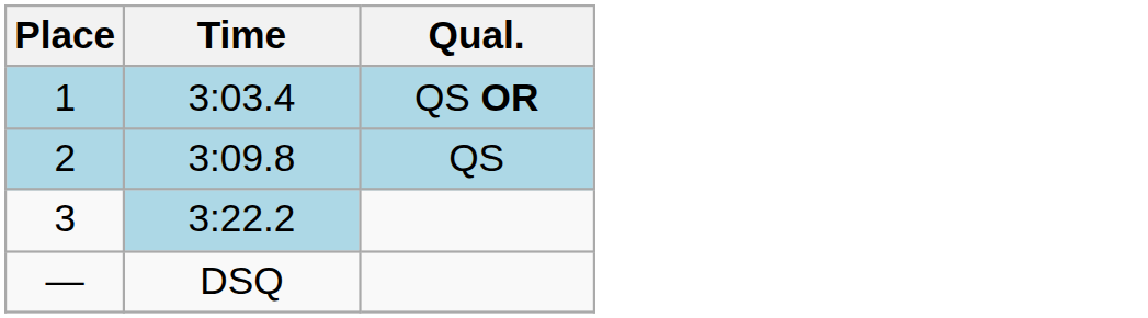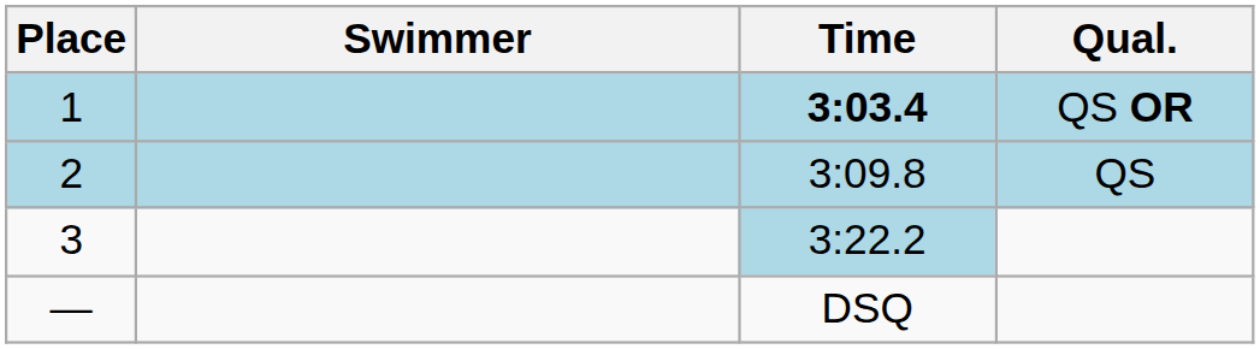+ column: Swimmer
1 | Time: normal -> bold
